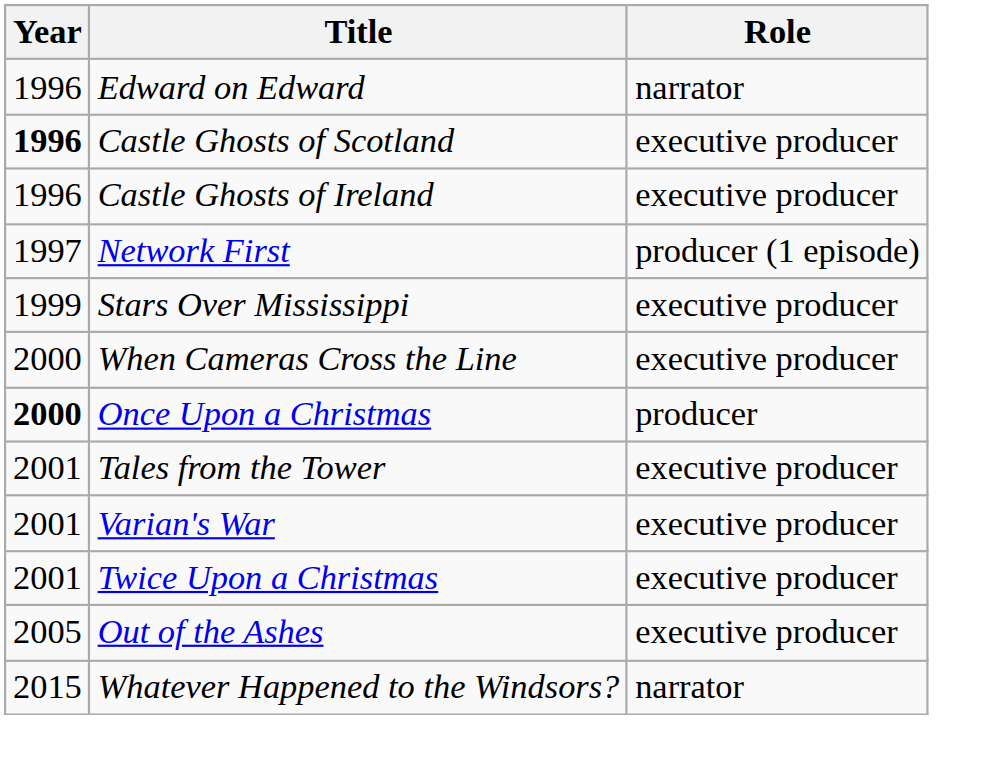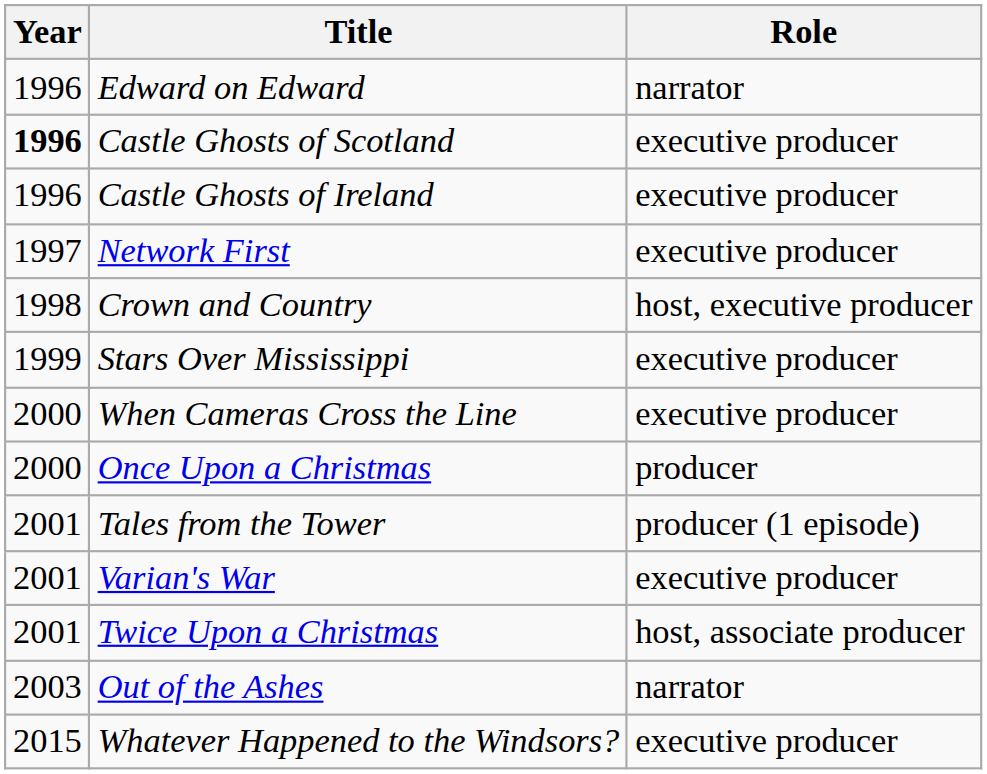Network First | Role: producer (1 episode) -> executive producer
+ row: 1998 | Crown and Country | host, executive producer
Once Upon a Christmas | Year: bold -> normal
Tales from the Tower | Role: executive producer -> producer (1 episode)
Twice Upon a Christmas | Role: executive producer -> host, associate producer
Out of the Ashes | Year: 2005 -> 2003
Out of the Ashes | Role: executive producer -> narrator
Whatever Happened to the Windsors? | Role: narrator -> executive producer
